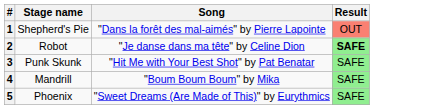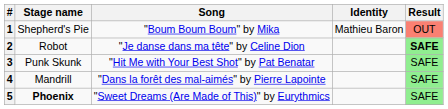+ column: Identity | Mathieu Baron
1 | Song: "Dans la forêt des mal-aimés" by Pierre Lapointe -> "Boum Boum Boum" by Mika
4 | Song: "Boum Boum Boum" by Mika -> "Dans la forêt des mal-aimés" by Pierre Lapointe
5 | Stage name: normal -> bold
